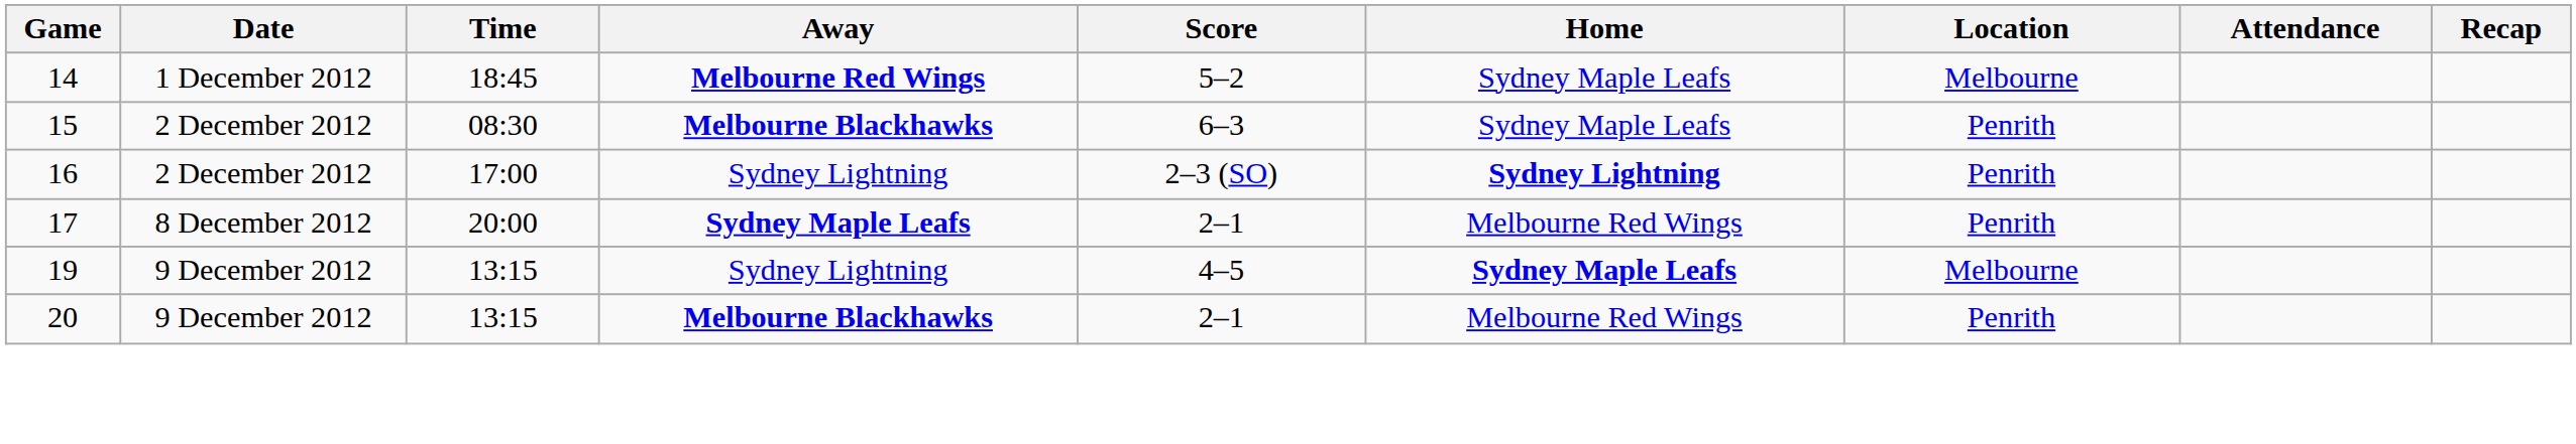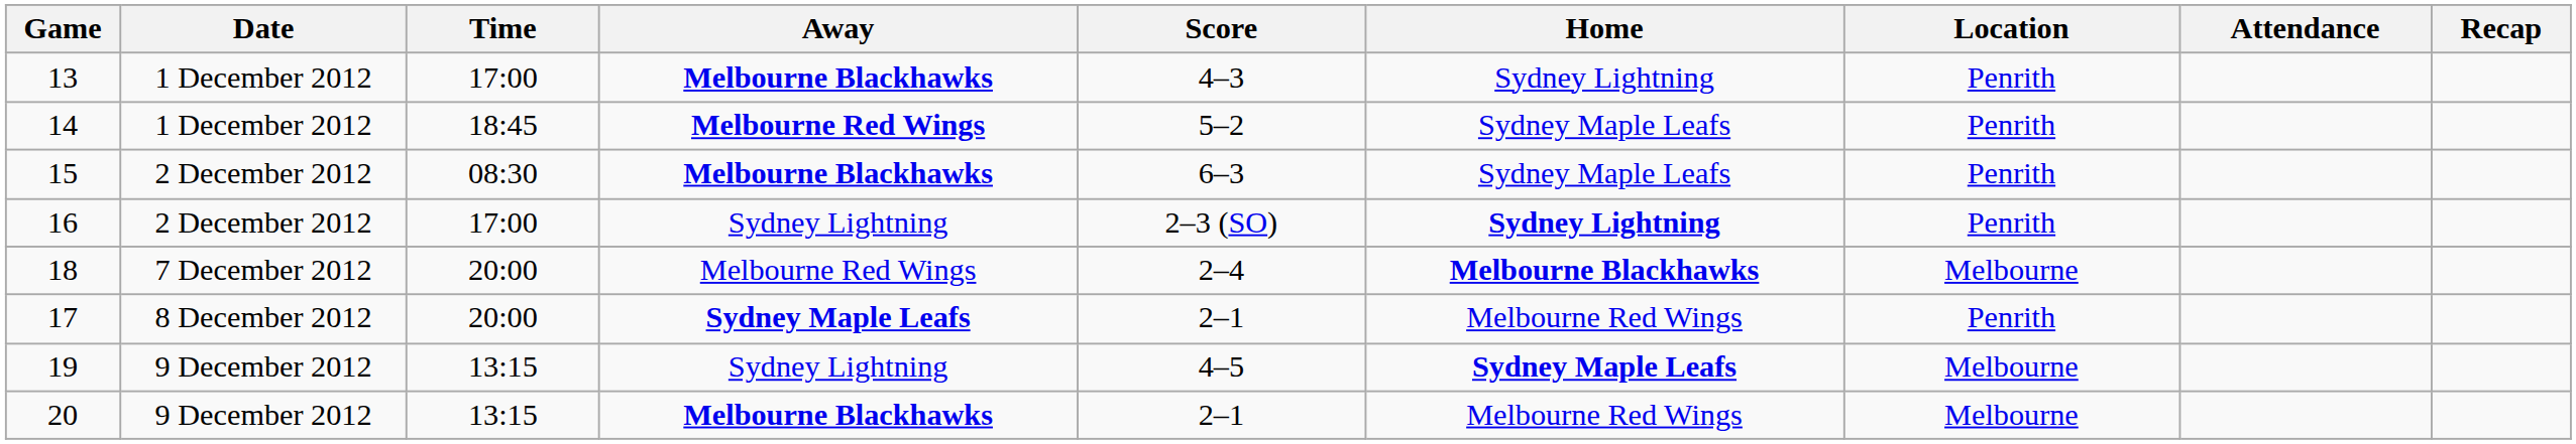+ row: 13 | 1 December 2012 | 17:00 | Melbourne Blackhawks | 4–3 | Sydney Lightning | Penrith
14 | Location: Melbourne -> Penrith
+ row: 18 | 7 December 2012 | 20:00 | Melbourne Red Wings | 2–4 | Melbourne Blackhawks | Melbourne
20 | Location: Penrith -> Melbourne
